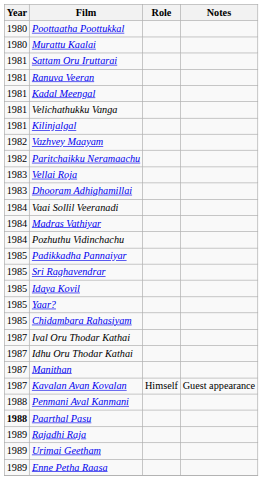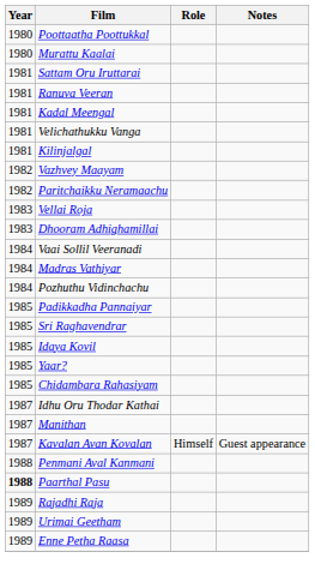- row: 1987 | Ival Oru Thodar Kathai
